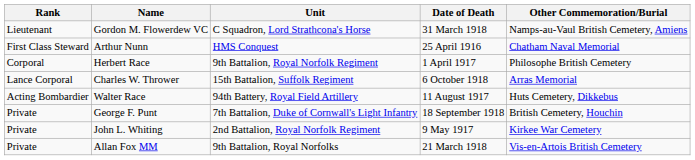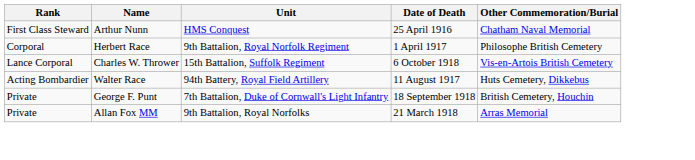- row: Lieutenant | Gordon M. Flowerdew VC | C Squadron, Lord Strathcona's Horse | 31 March 1918 | Namps-au-Vaul British Cemetery, Amiens
Charles W. Thrower | Other Commemoration/Burial: Arras Memorial -> Vis-en-Artois British Cemetery
- row: Private | John L. Whiting | 2nd Battalion, Royal Norfolk Regiment | 9 May 1917 | Kirkee War Cemetery
Allan Fox MM | Other Commemoration/Burial: Vis-en-Artois British Cemetery -> Arras Memorial
